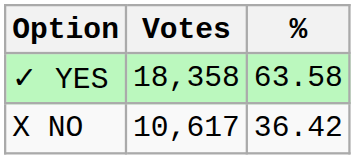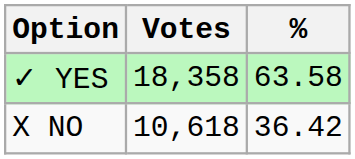X NO | Votes: 10,617 -> 10,618
